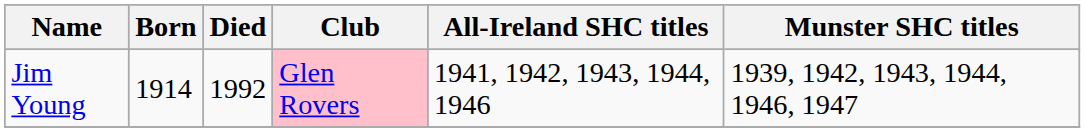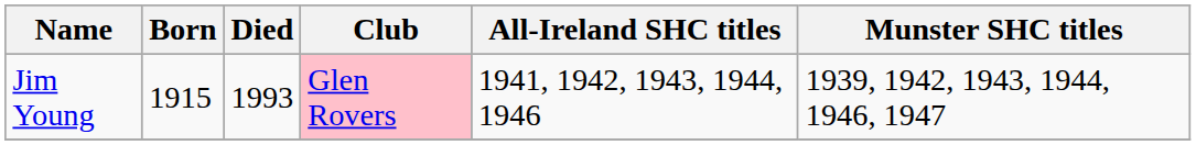Jim Young | Born: 1914 -> 1915
Jim Young | Died: 1992 -> 1993
